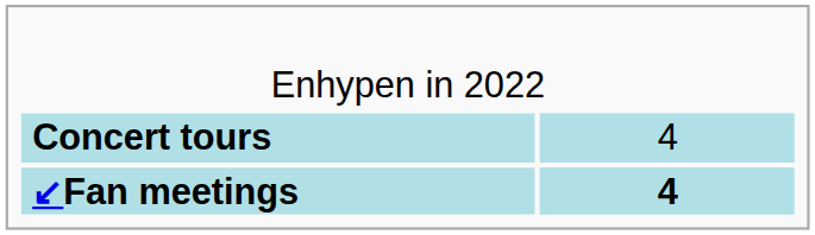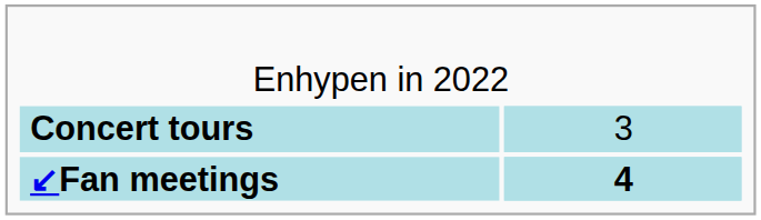Concert tours | column 2: 4 -> 3
